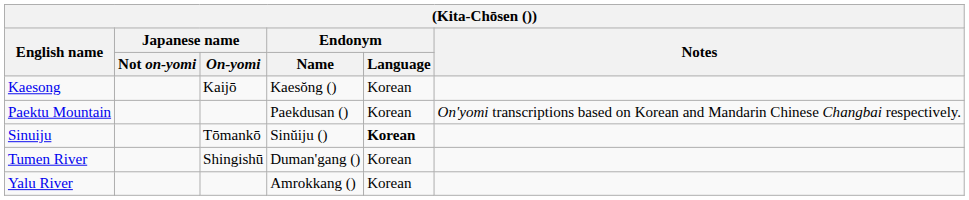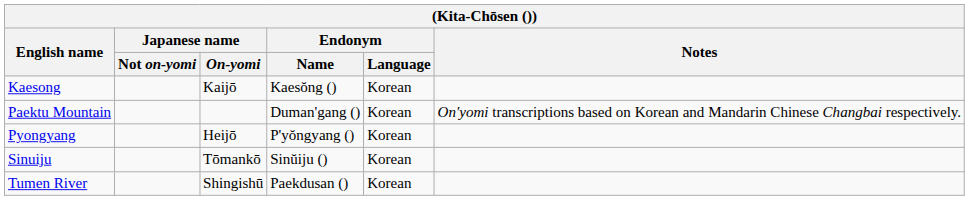Paektu Mountain | Endonym / Name: Paekdusan () -> Duman'gang ()
+ row: Pyongyang | Heijō | P'yŏngyang () | Korean
Sinuiju | Endonym / Language: bold -> normal
Tumen River | Endonym / Name: Duman'gang () -> Paekdusan ()
- row: Yalu River | Amrokkang () | Korean
